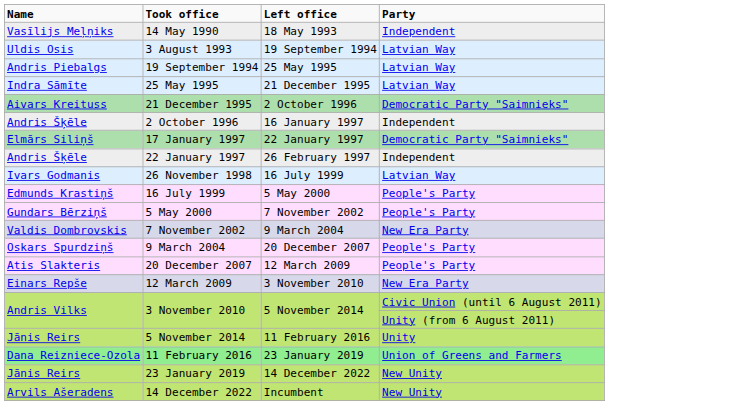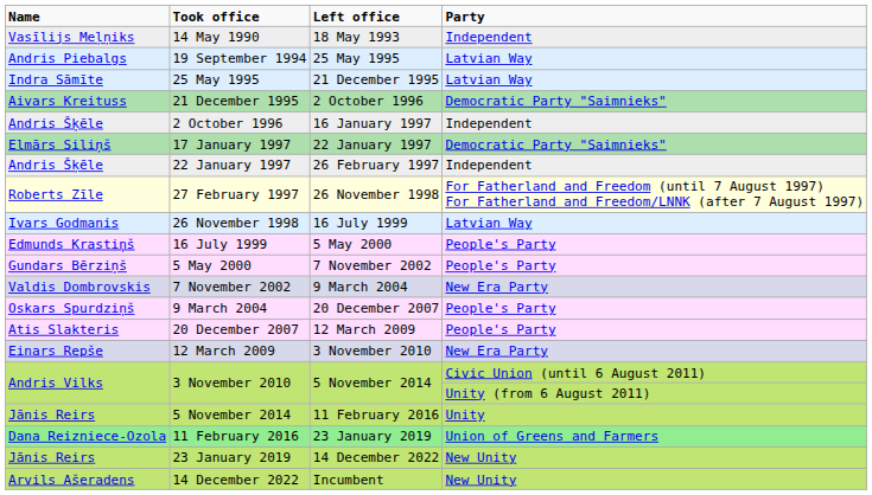- row: Uldis Osis | 3 August 1993 | 19 September 1994 | Latvian Way
+ row: Roberts Zīle | 27 February 1997 | 26 November 1998 | For Fatherland and Freedom (until 7 August 1997) For Fatherland and Freedom/LNNK (after 7 August 1997)
